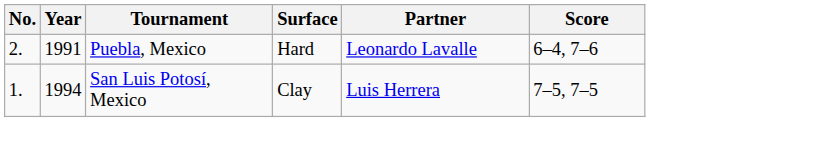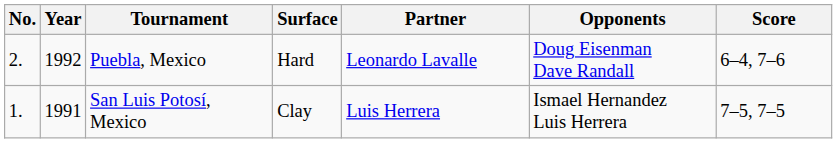+ column: Opponents | Doug Eisenman Dave Randall | Ismael Hernandez Luis Herrera
Puebla, Mexico | Year: 1991 -> 1992
San Luis Potosí, Mexico | Year: 1994 -> 1991
